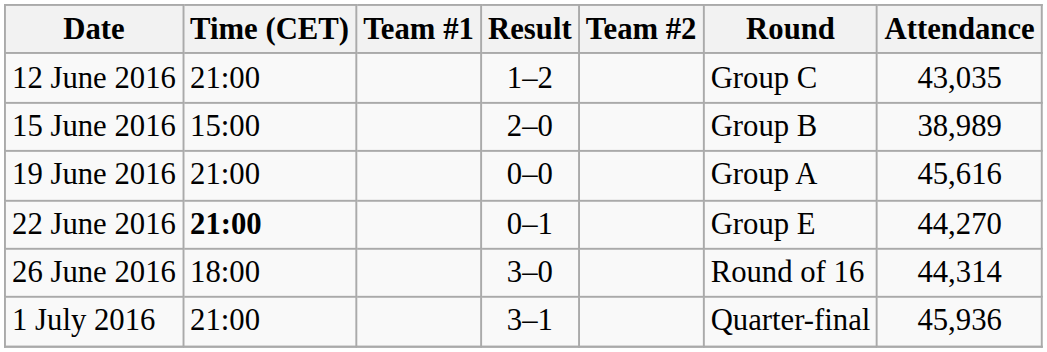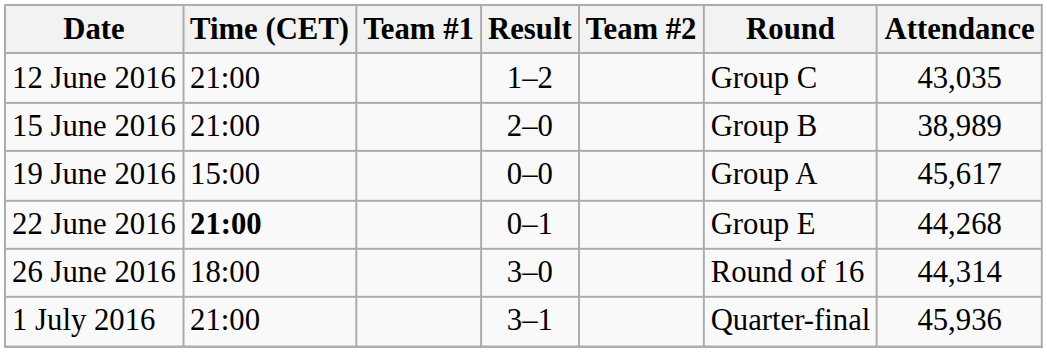15 June 2016 | Time (CET): 15:00 -> 21:00
19 June 2016 | Time (CET): 21:00 -> 15:00
19 June 2016 | Attendance: 45,616 -> 45,617
22 June 2016 | Attendance: 44,270 -> 44,268
